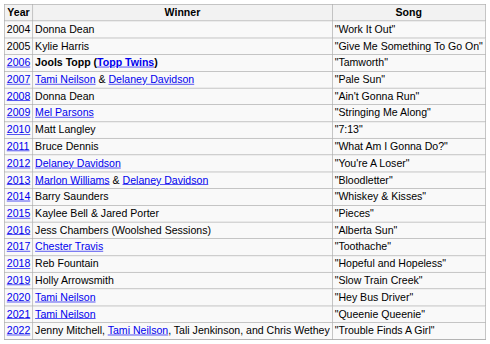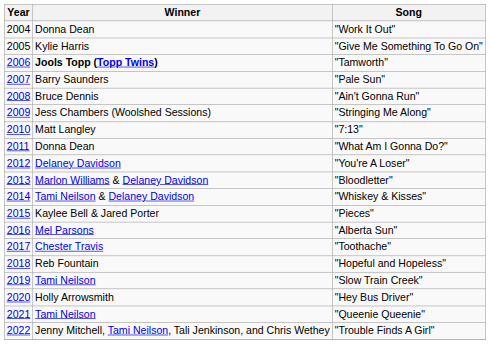"Pale Sun" | Winner: Tami Neilson & Delaney Davidson -> Barry Saunders
"Ain't Gonna Run" | Winner: Donna Dean -> Bruce Dennis
"Stringing Me Along" | Winner: Mel Parsons -> Jess Chambers (Woolshed Sessions)
"What Am I Gonna Do?" | Winner: Bruce Dennis -> Donna Dean
"Whiskey & Kisses" | Winner: Barry Saunders -> Tami Neilson & Delaney Davidson
"Alberta Sun" | Winner: Jess Chambers (Woolshed Sessions) -> Mel Parsons
"Slow Train Creek" | Winner: Holly Arrowsmith -> Tami Neilson
"Hey Bus Driver" | Winner: Tami Neilson -> Holly Arrowsmith
